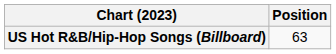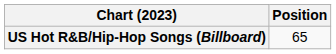US Hot R&B/Hip-Hop Songs (Billboard) | Position: 63 -> 65
